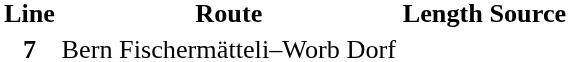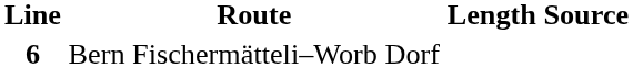Bern Fischermätteli–Worb Dorf | Line: 7 -> 6
